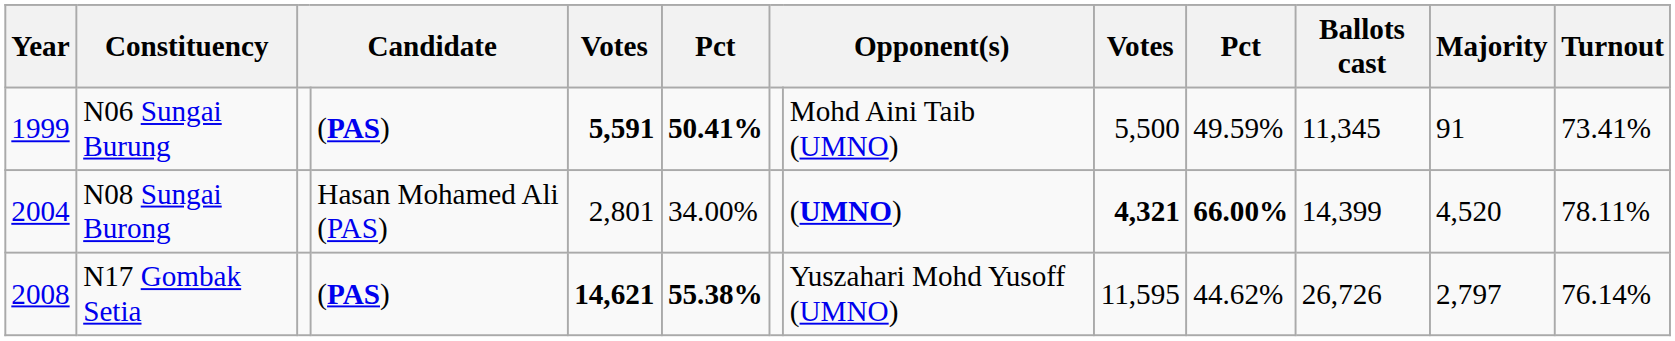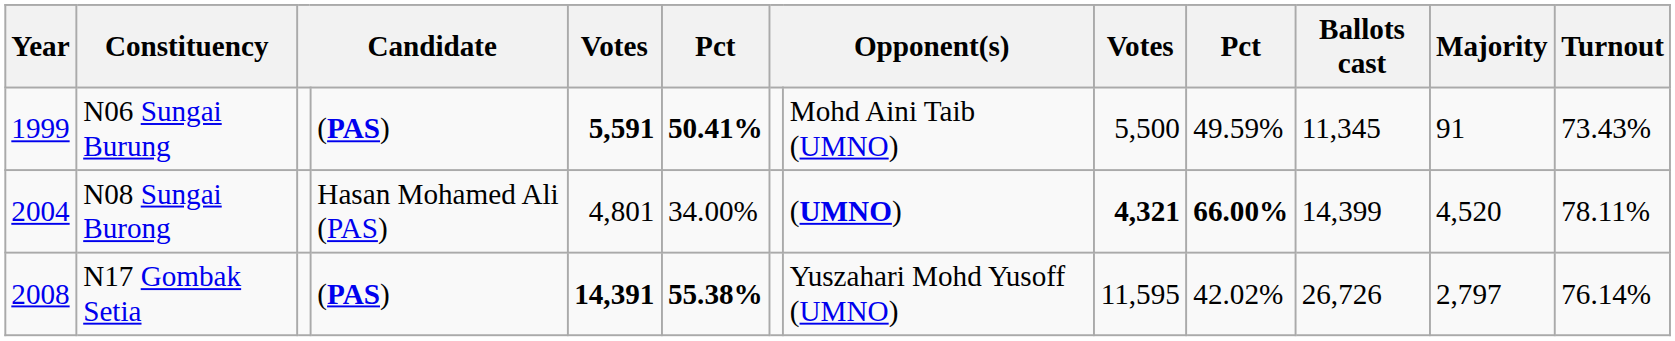N06 Sungai Burung | Turnout: 73.41% -> 73.43%
N08 Sungai Burong | column 5: 2,801 -> 4,801
N17 Gombak Setia | column 5: 14,621 -> 14,391
N17 Gombak Setia | column 10: 44.62% -> 42.02%
